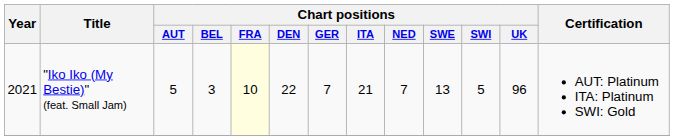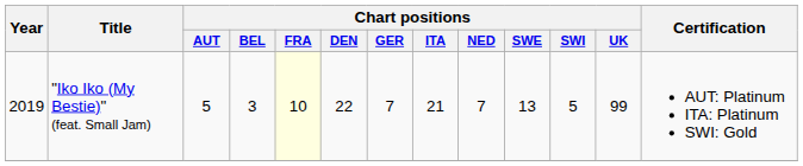"Iko Iko (My Bestie)" (feat. Small Jam) | Year: 2021 -> 2019
"Iko Iko (My Bestie)" (feat. Small Jam) | Chart positions / UK: 96 -> 99
